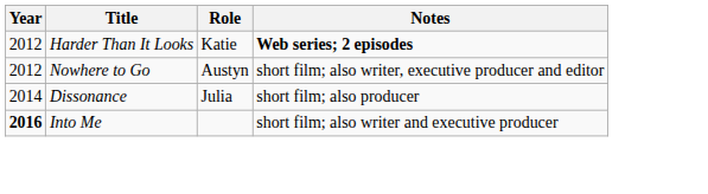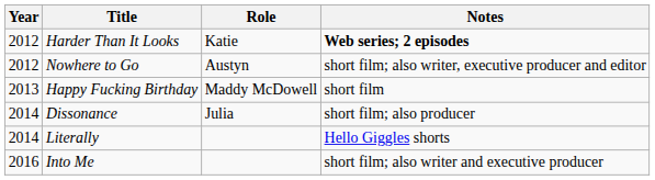+ row: 2013 | Happy Fucking Birthday | Maddy McDowell | short film
+ row: 2014 | Literally | Hello Giggles shorts
Into Me | Year: bold -> normal
